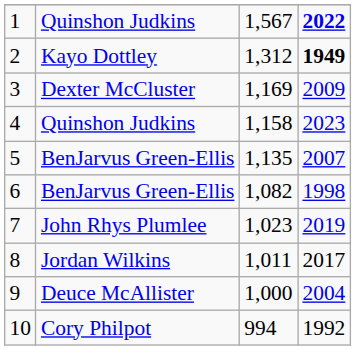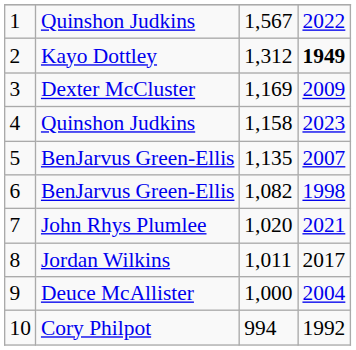1 | column 4: bold -> normal
7 | column 3: 1,023 -> 1,020
7 | column 4: 2019 -> 2021
